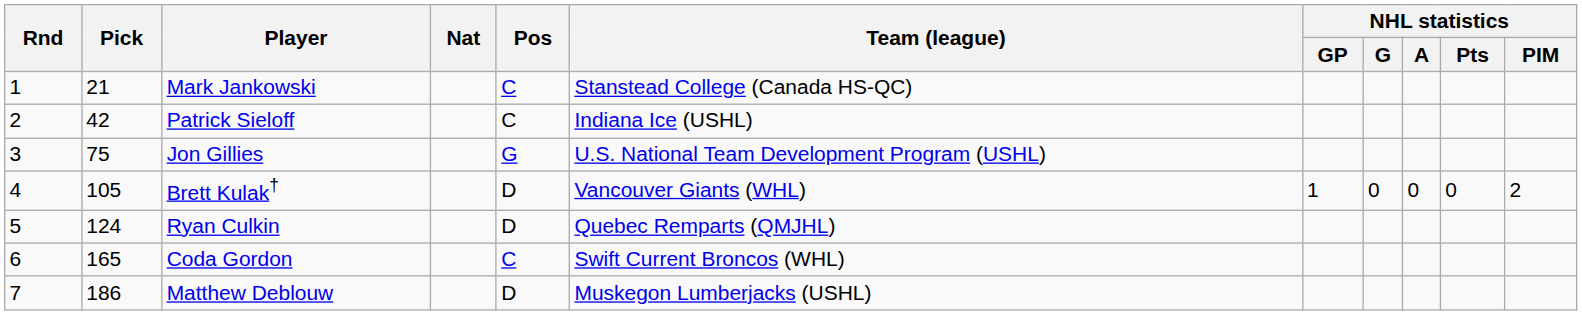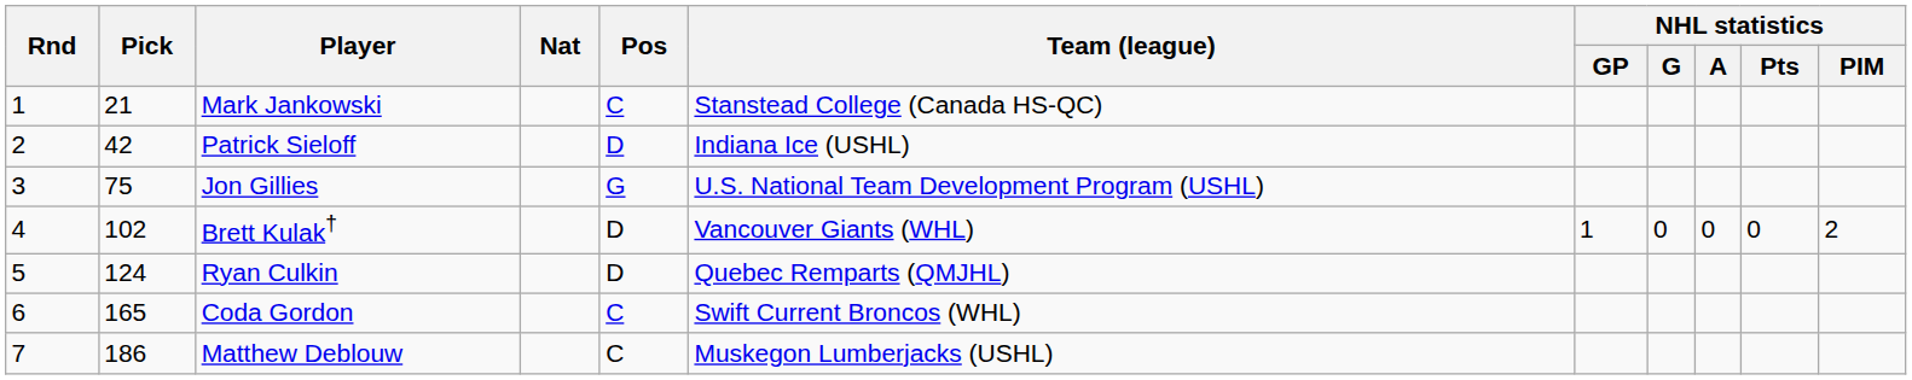Patrick Sieloff | Pos: C -> D
Brett Kulak† | Pick: 105 -> 102
Matthew Deblouw | Pos: D -> C
